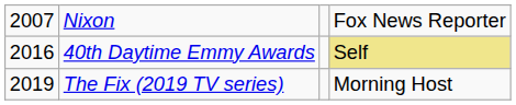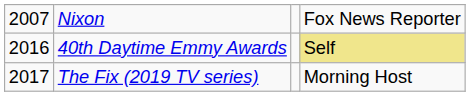The Fix (2019 TV series) | column 1: 2019 -> 2017
